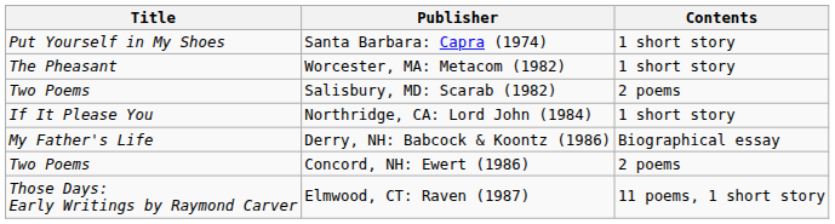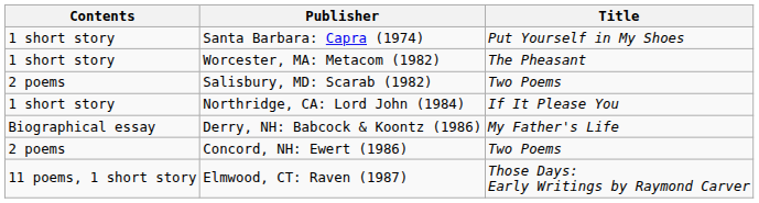columns swapped: Title <-> Contents
